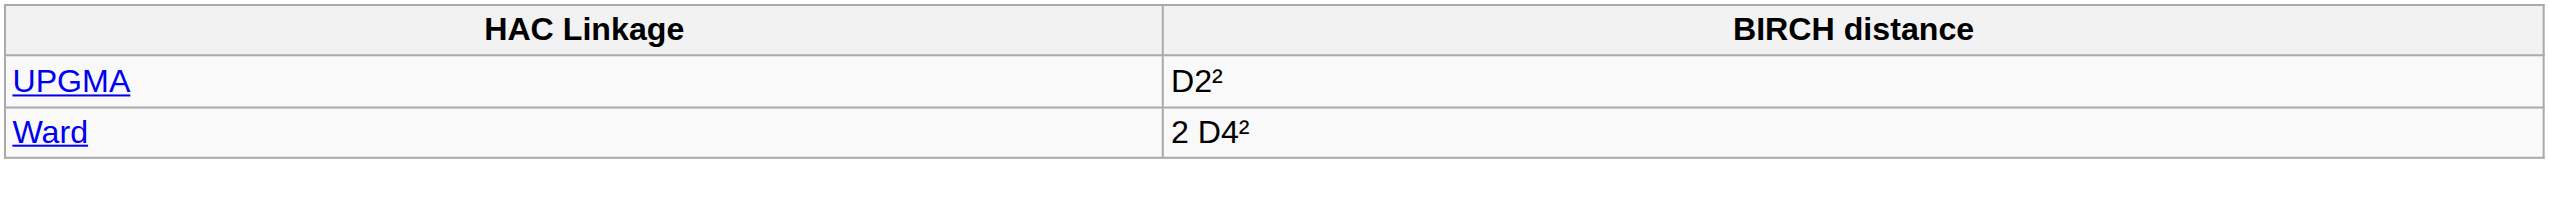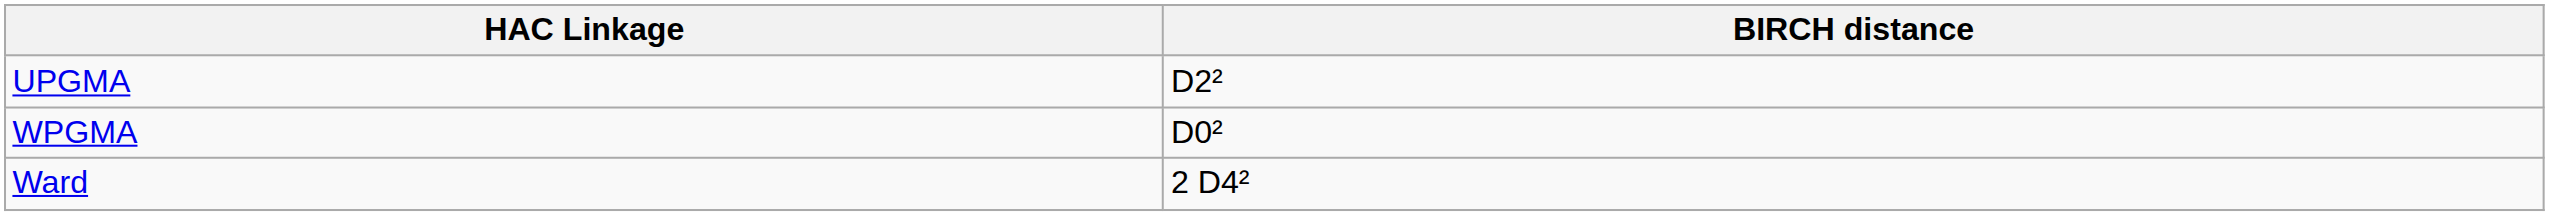+ row: WPGMA | D0²
